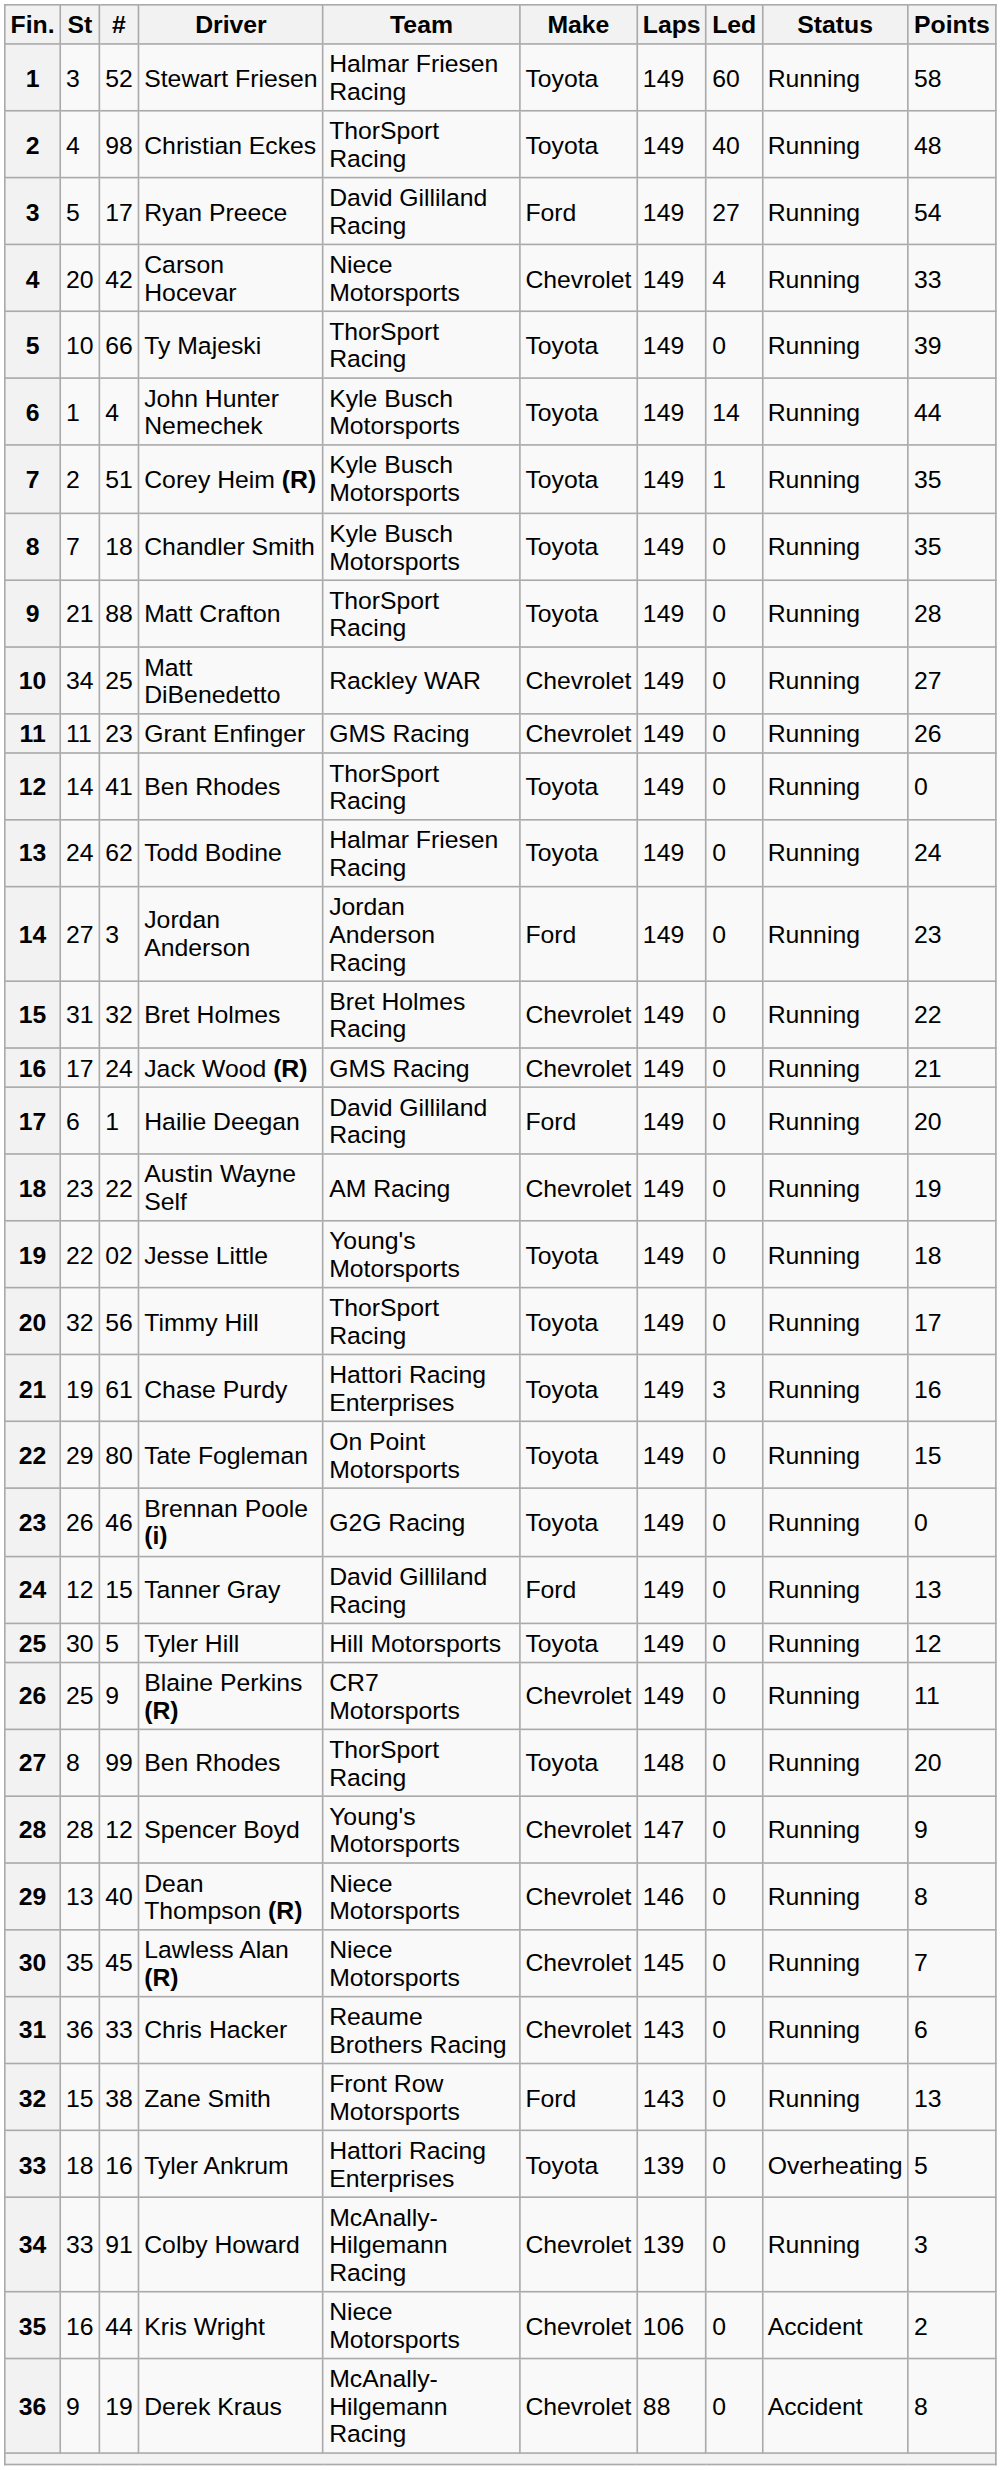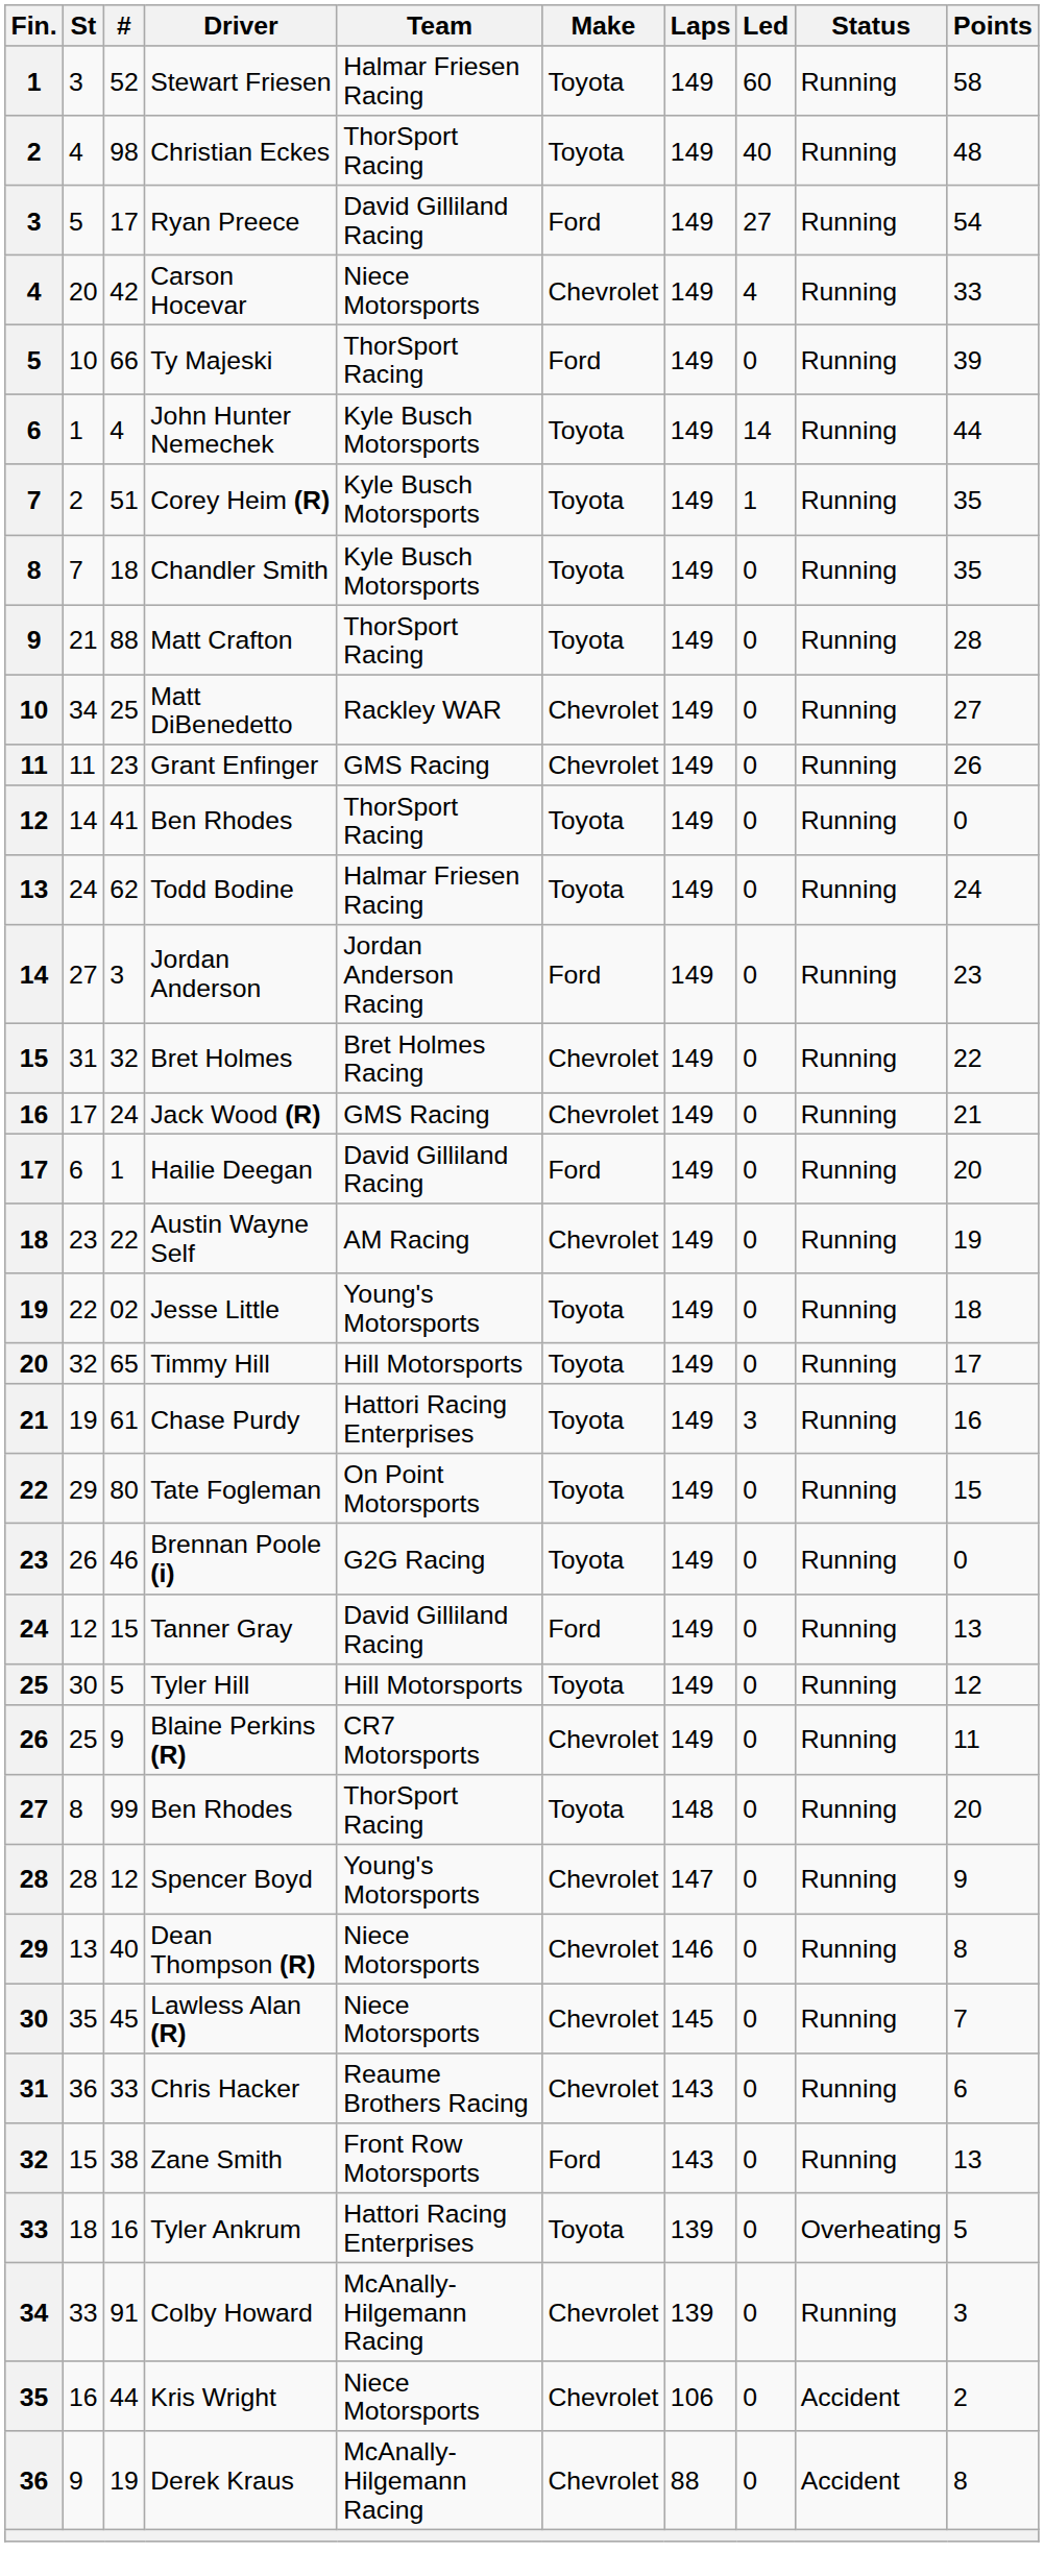Ty Majeski | Make: Toyota -> Ford
Timmy Hill | #: 56 -> 65
Timmy Hill | Team: ThorSport Racing -> Hill Motorsports
